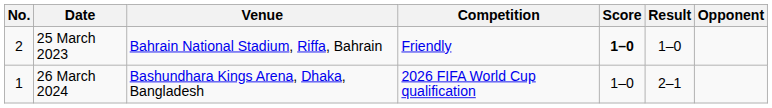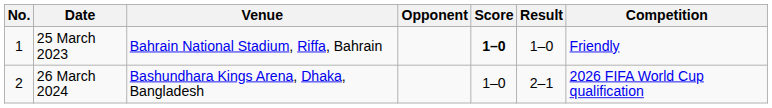columns swapped: Opponent <-> Competition
25 March 2023 | No.: 2 -> 1
26 March 2024 | No.: 1 -> 2
